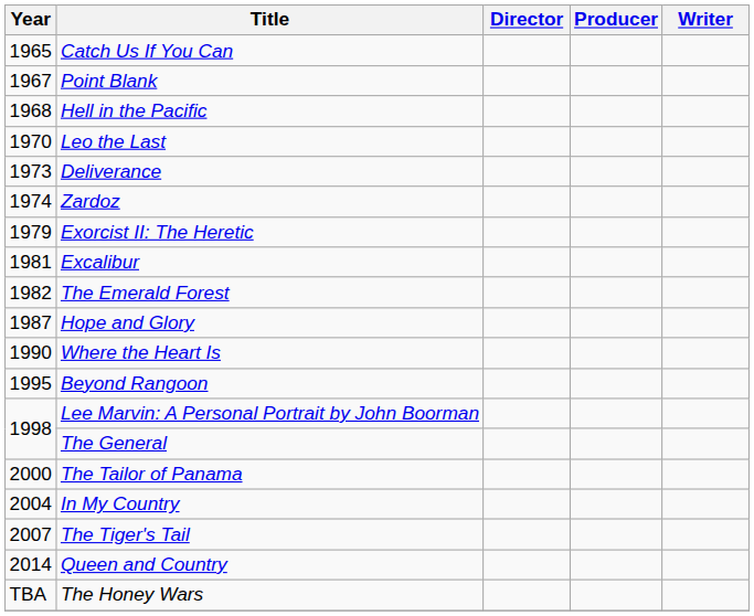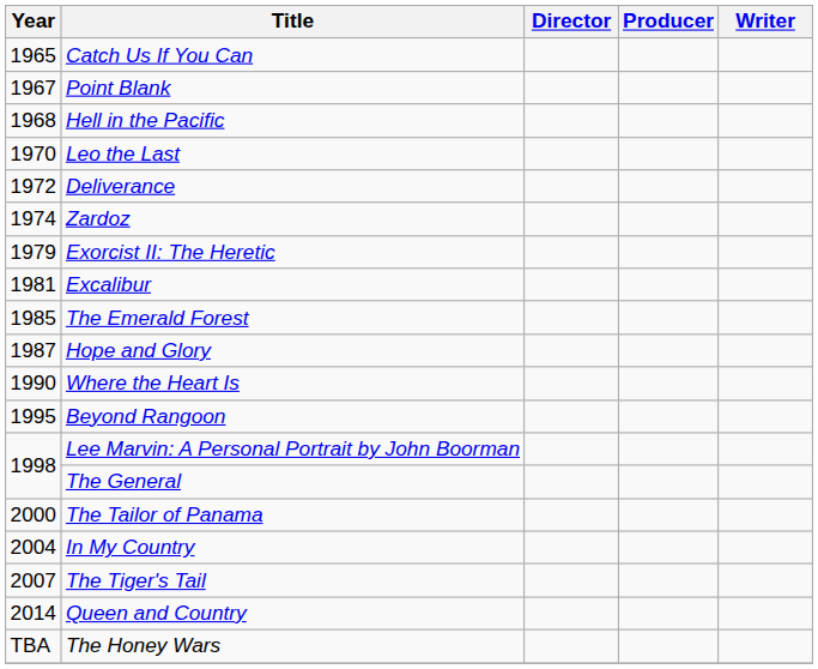Deliverance | Year: 1973 -> 1972
The Emerald Forest | Year: 1982 -> 1985
